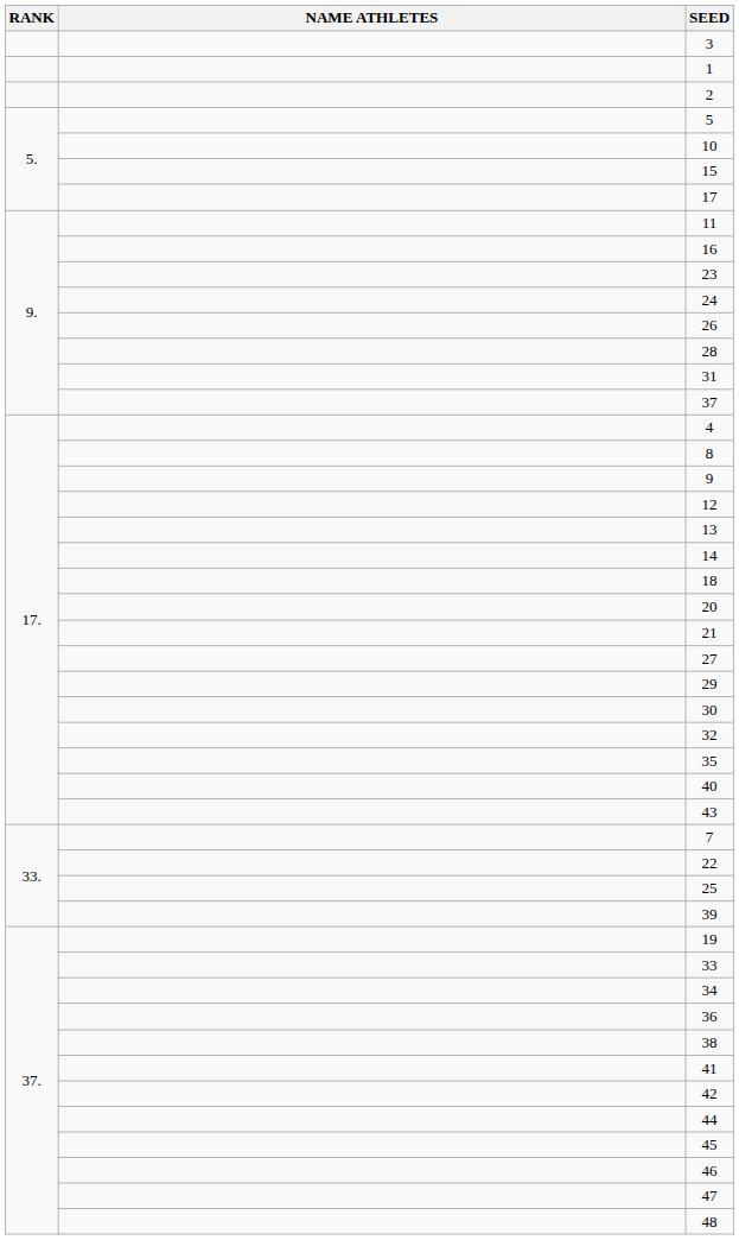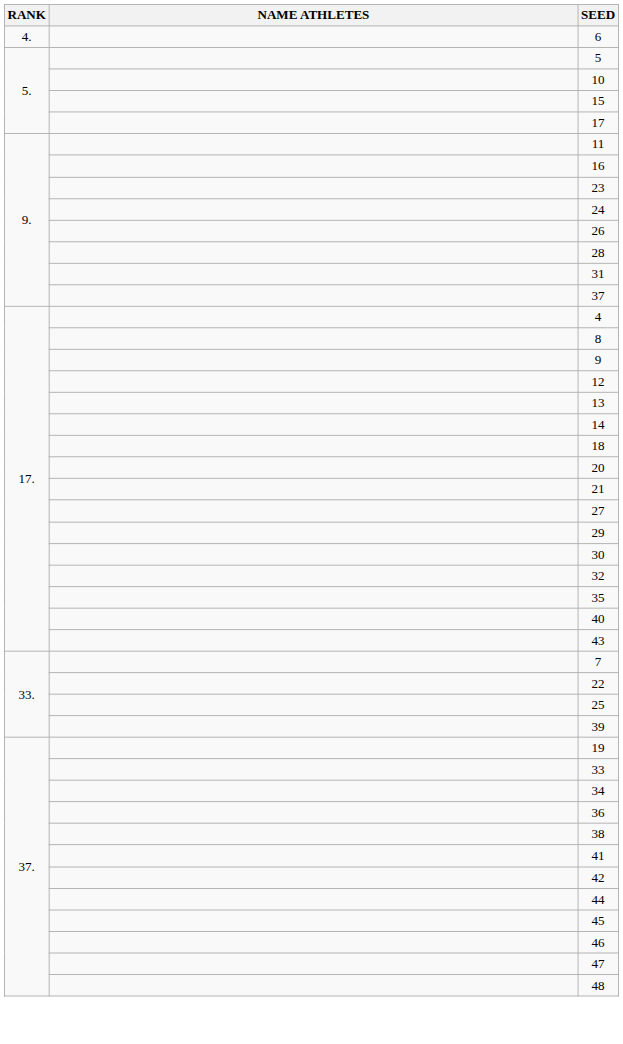- row: 3
- row: 1
- row: 2
+ row: 4. | 6
